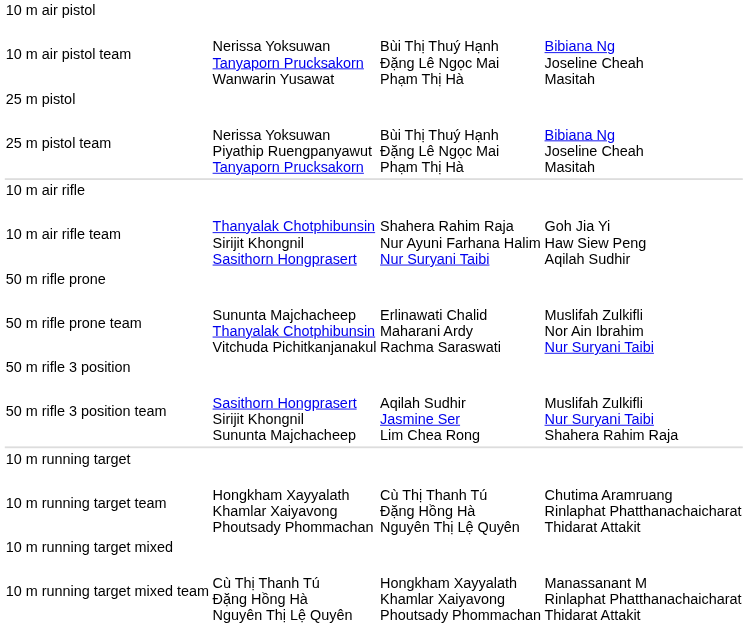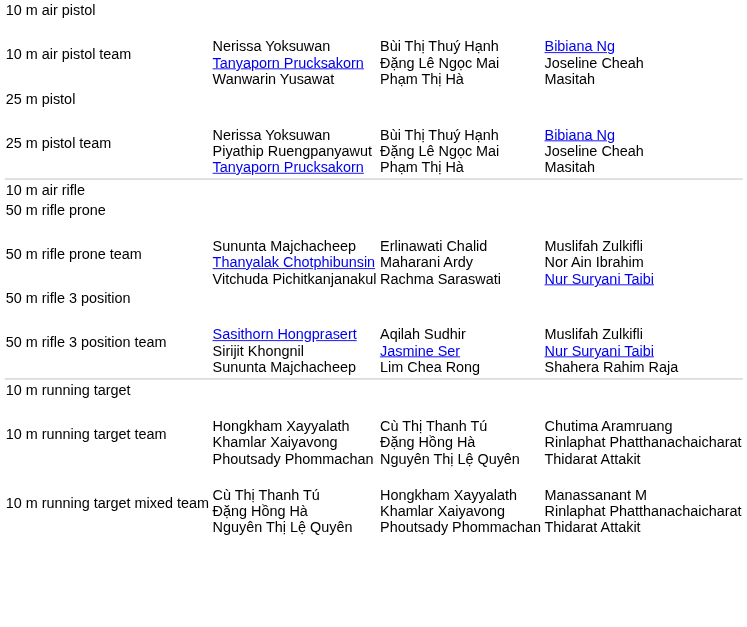- row: 10 m air rifle team | Thanyalak Chotphibunsin Sirijit Khongnil Sasithorn Hongprasert | Shahera Rahim Raja Nur Ayuni Farhana Halim Nur Suryani Taibi | Goh Jia Yi Haw Siew Peng Aqilah Sudhir
- row: 10 m running target mixed
